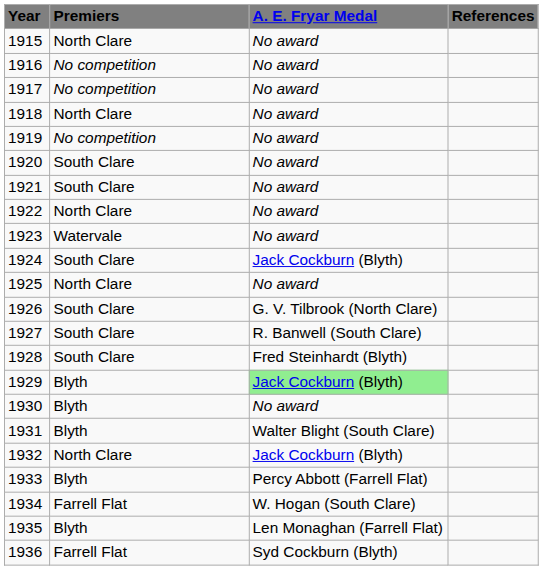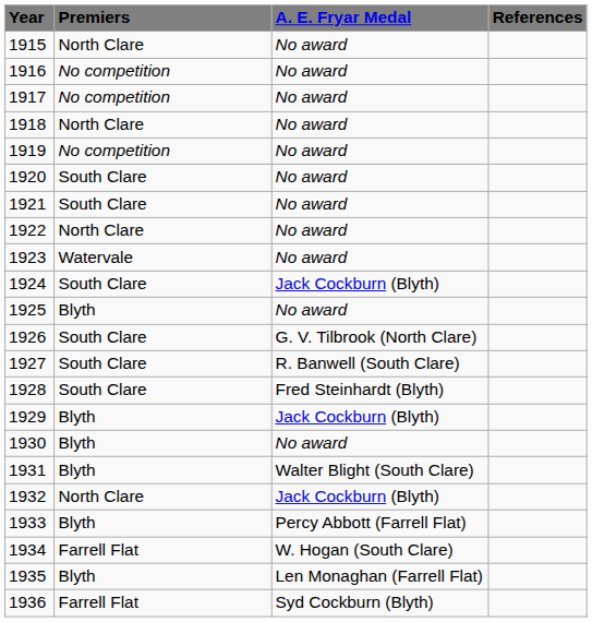1925 | Premiers: North Clare -> Blyth
1929 | A. E. Fryar Medal: lightgreen background -> no background
